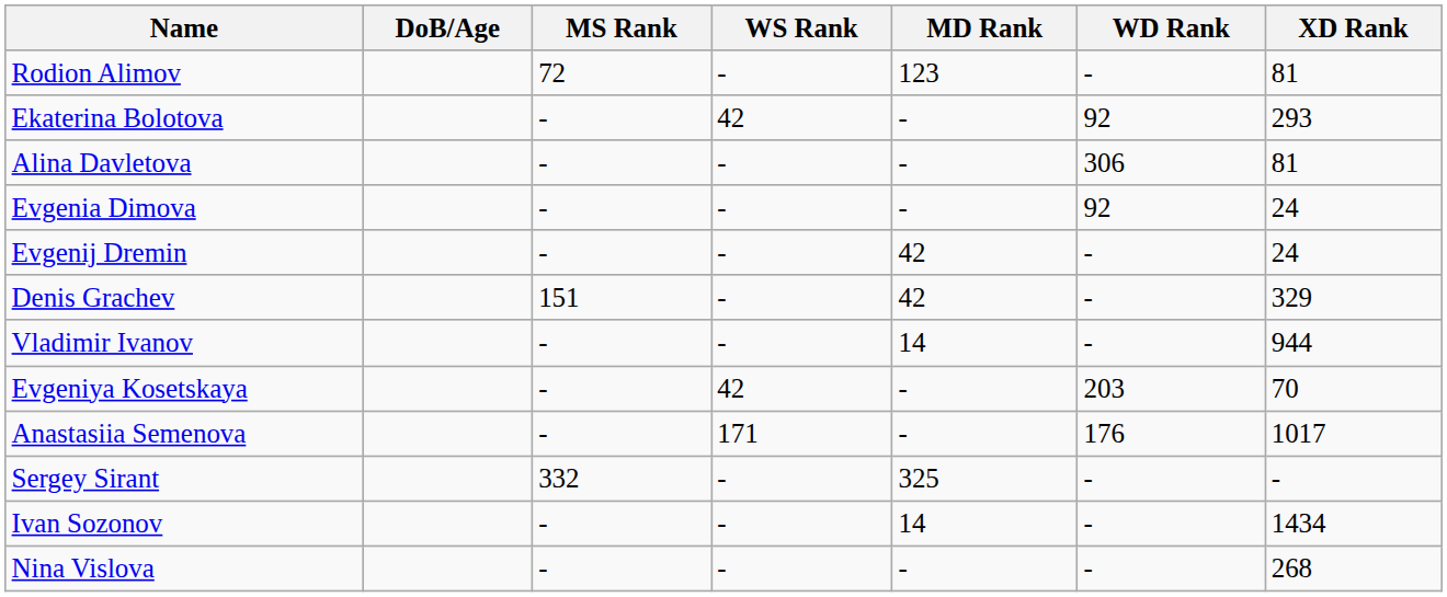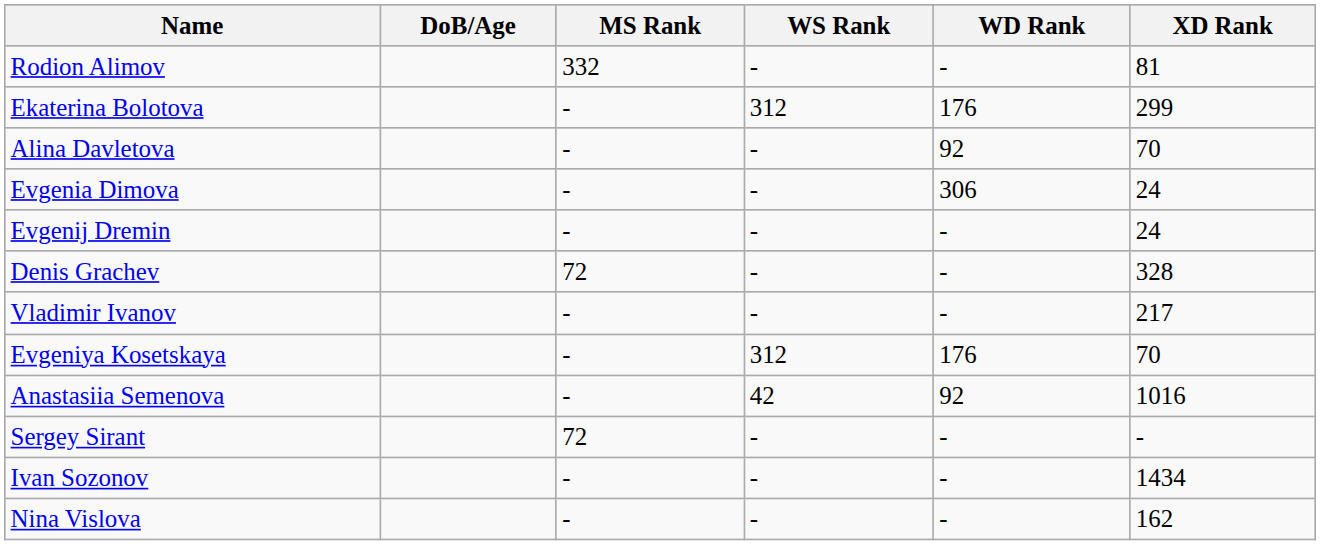- column: MD Rank | 123 | - | - | - | 42 | 42 | 14 | - | - | 325 | 14 | -
Rodion Alimov | MS Rank: 72 -> 332
Ekaterina Bolotova | WS Rank: 42 -> 312
Ekaterina Bolotova | WD Rank: 92 -> 176
Ekaterina Bolotova | XD Rank: 293 -> 299
Alina Davletova | WD Rank: 306 -> 92
Alina Davletova | XD Rank: 81 -> 70
Evgenia Dimova | WD Rank: 92 -> 306
Denis Grachev | MS Rank: 151 -> 72
Denis Grachev | XD Rank: 329 -> 328
Vladimir Ivanov | XD Rank: 944 -> 217
Evgeniya Kosetskaya | WS Rank: 42 -> 312
Evgeniya Kosetskaya | WD Rank: 203 -> 176
Anastasiia Semenova | WS Rank: 171 -> 42
Anastasiia Semenova | WD Rank: 176 -> 92
Anastasiia Semenova | XD Rank: 1017 -> 1016
Sergey Sirant | MS Rank: 332 -> 72
Nina Vislova | XD Rank: 268 -> 162
